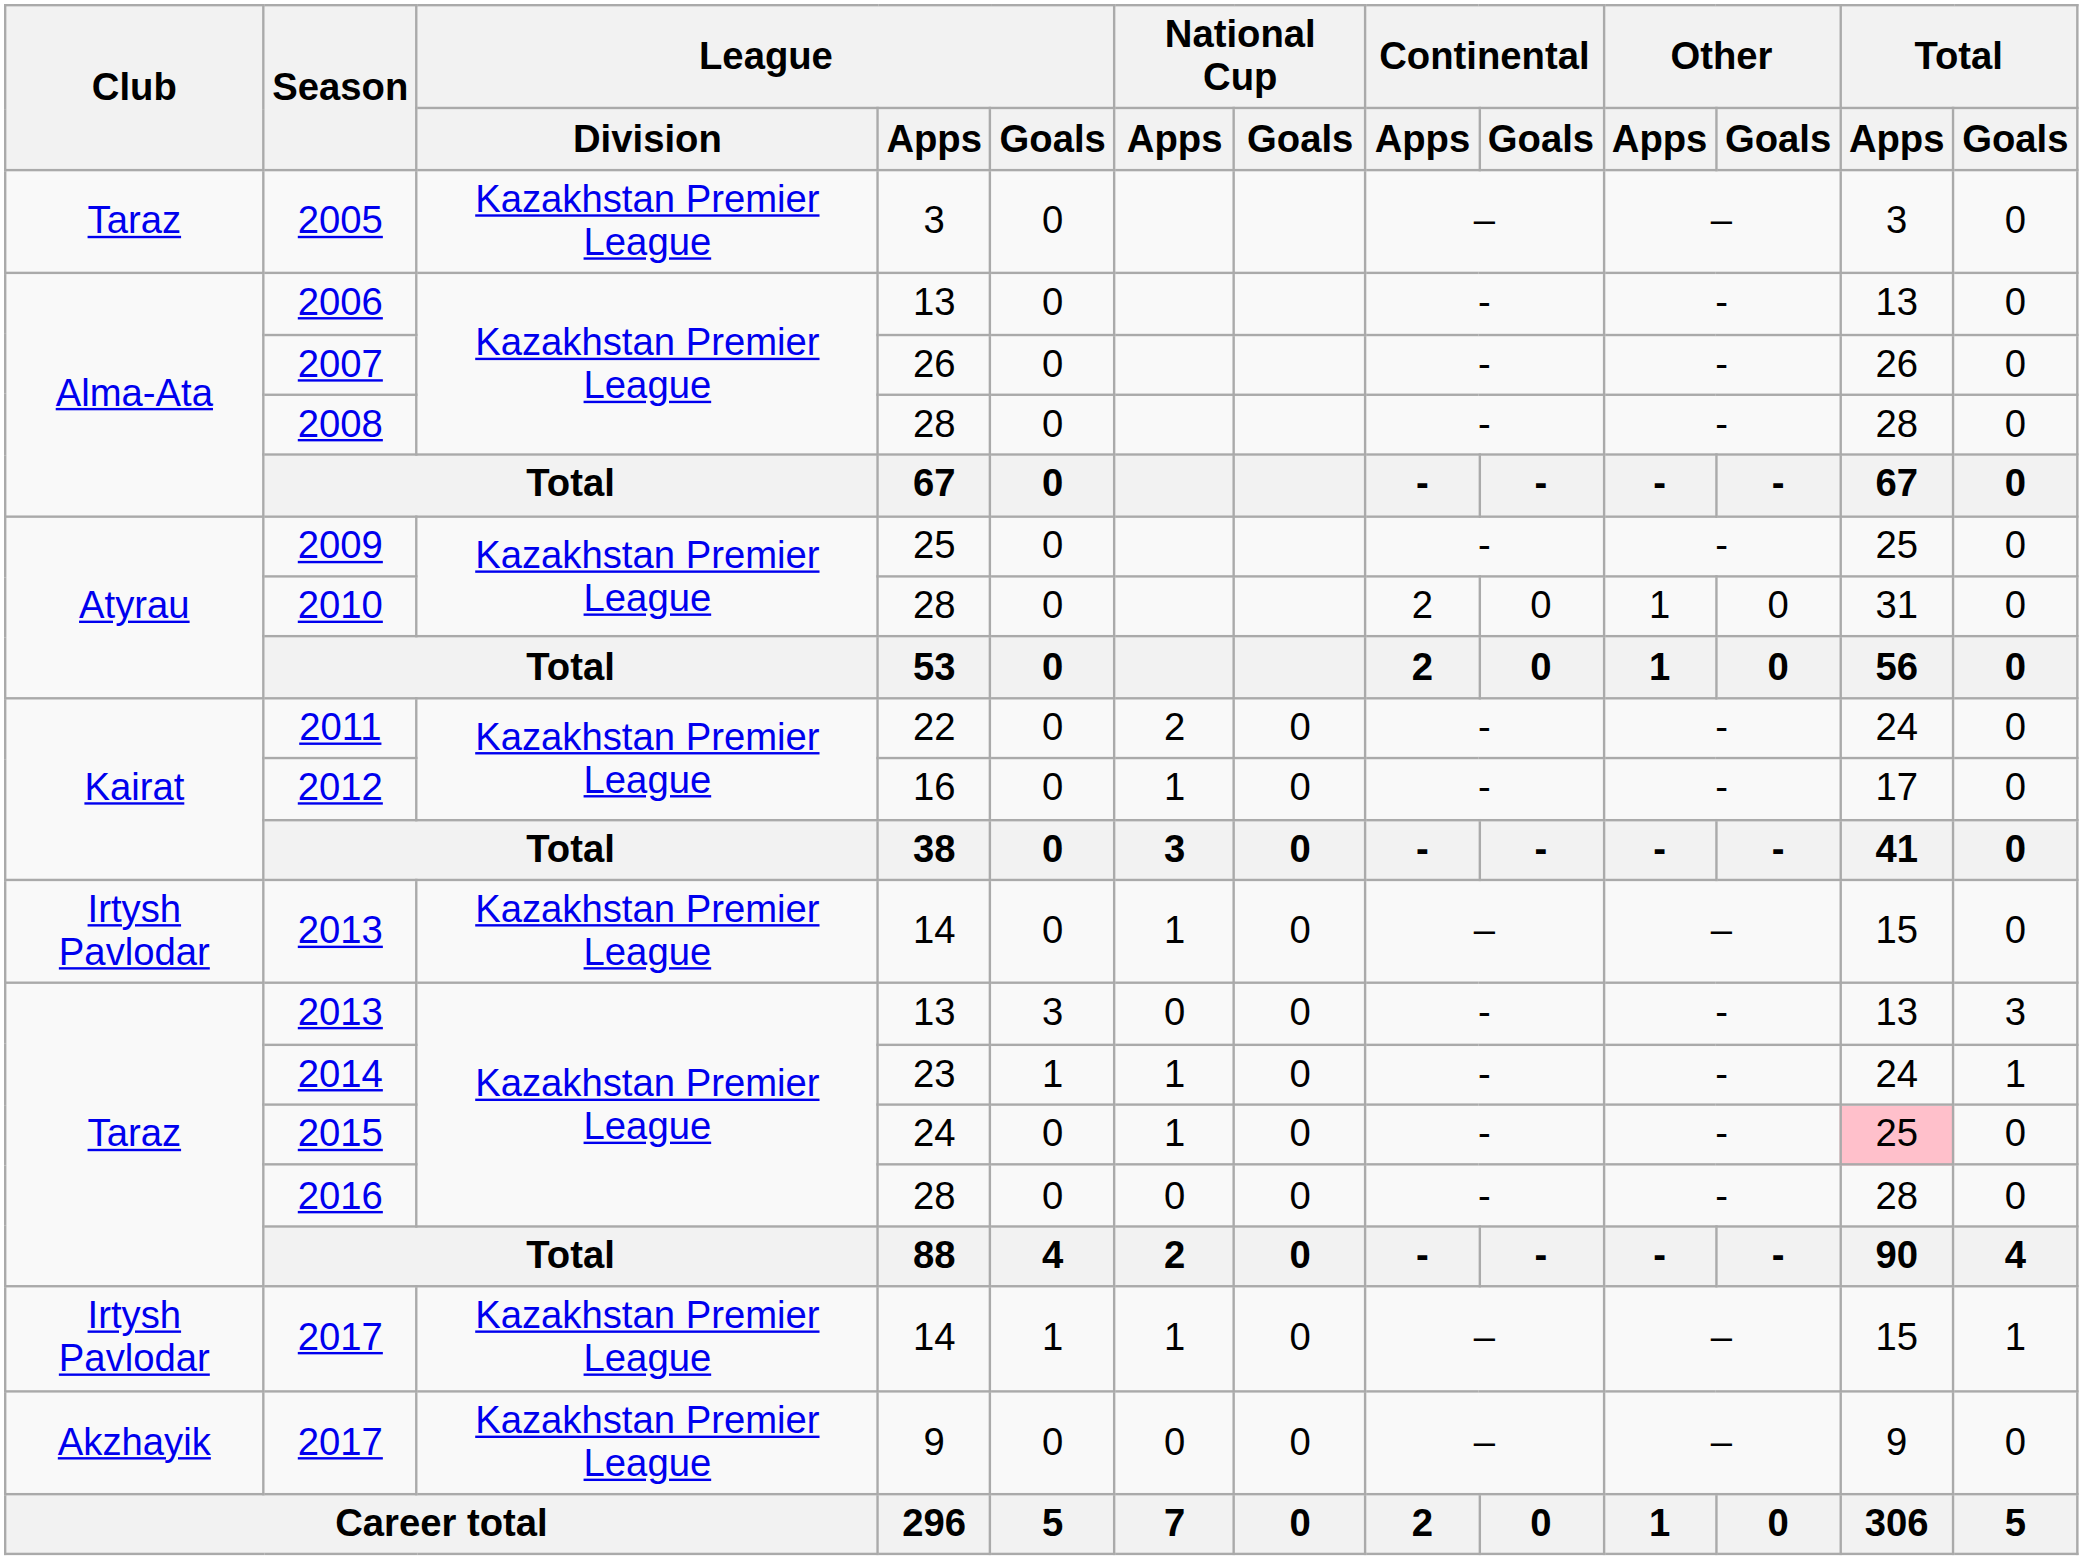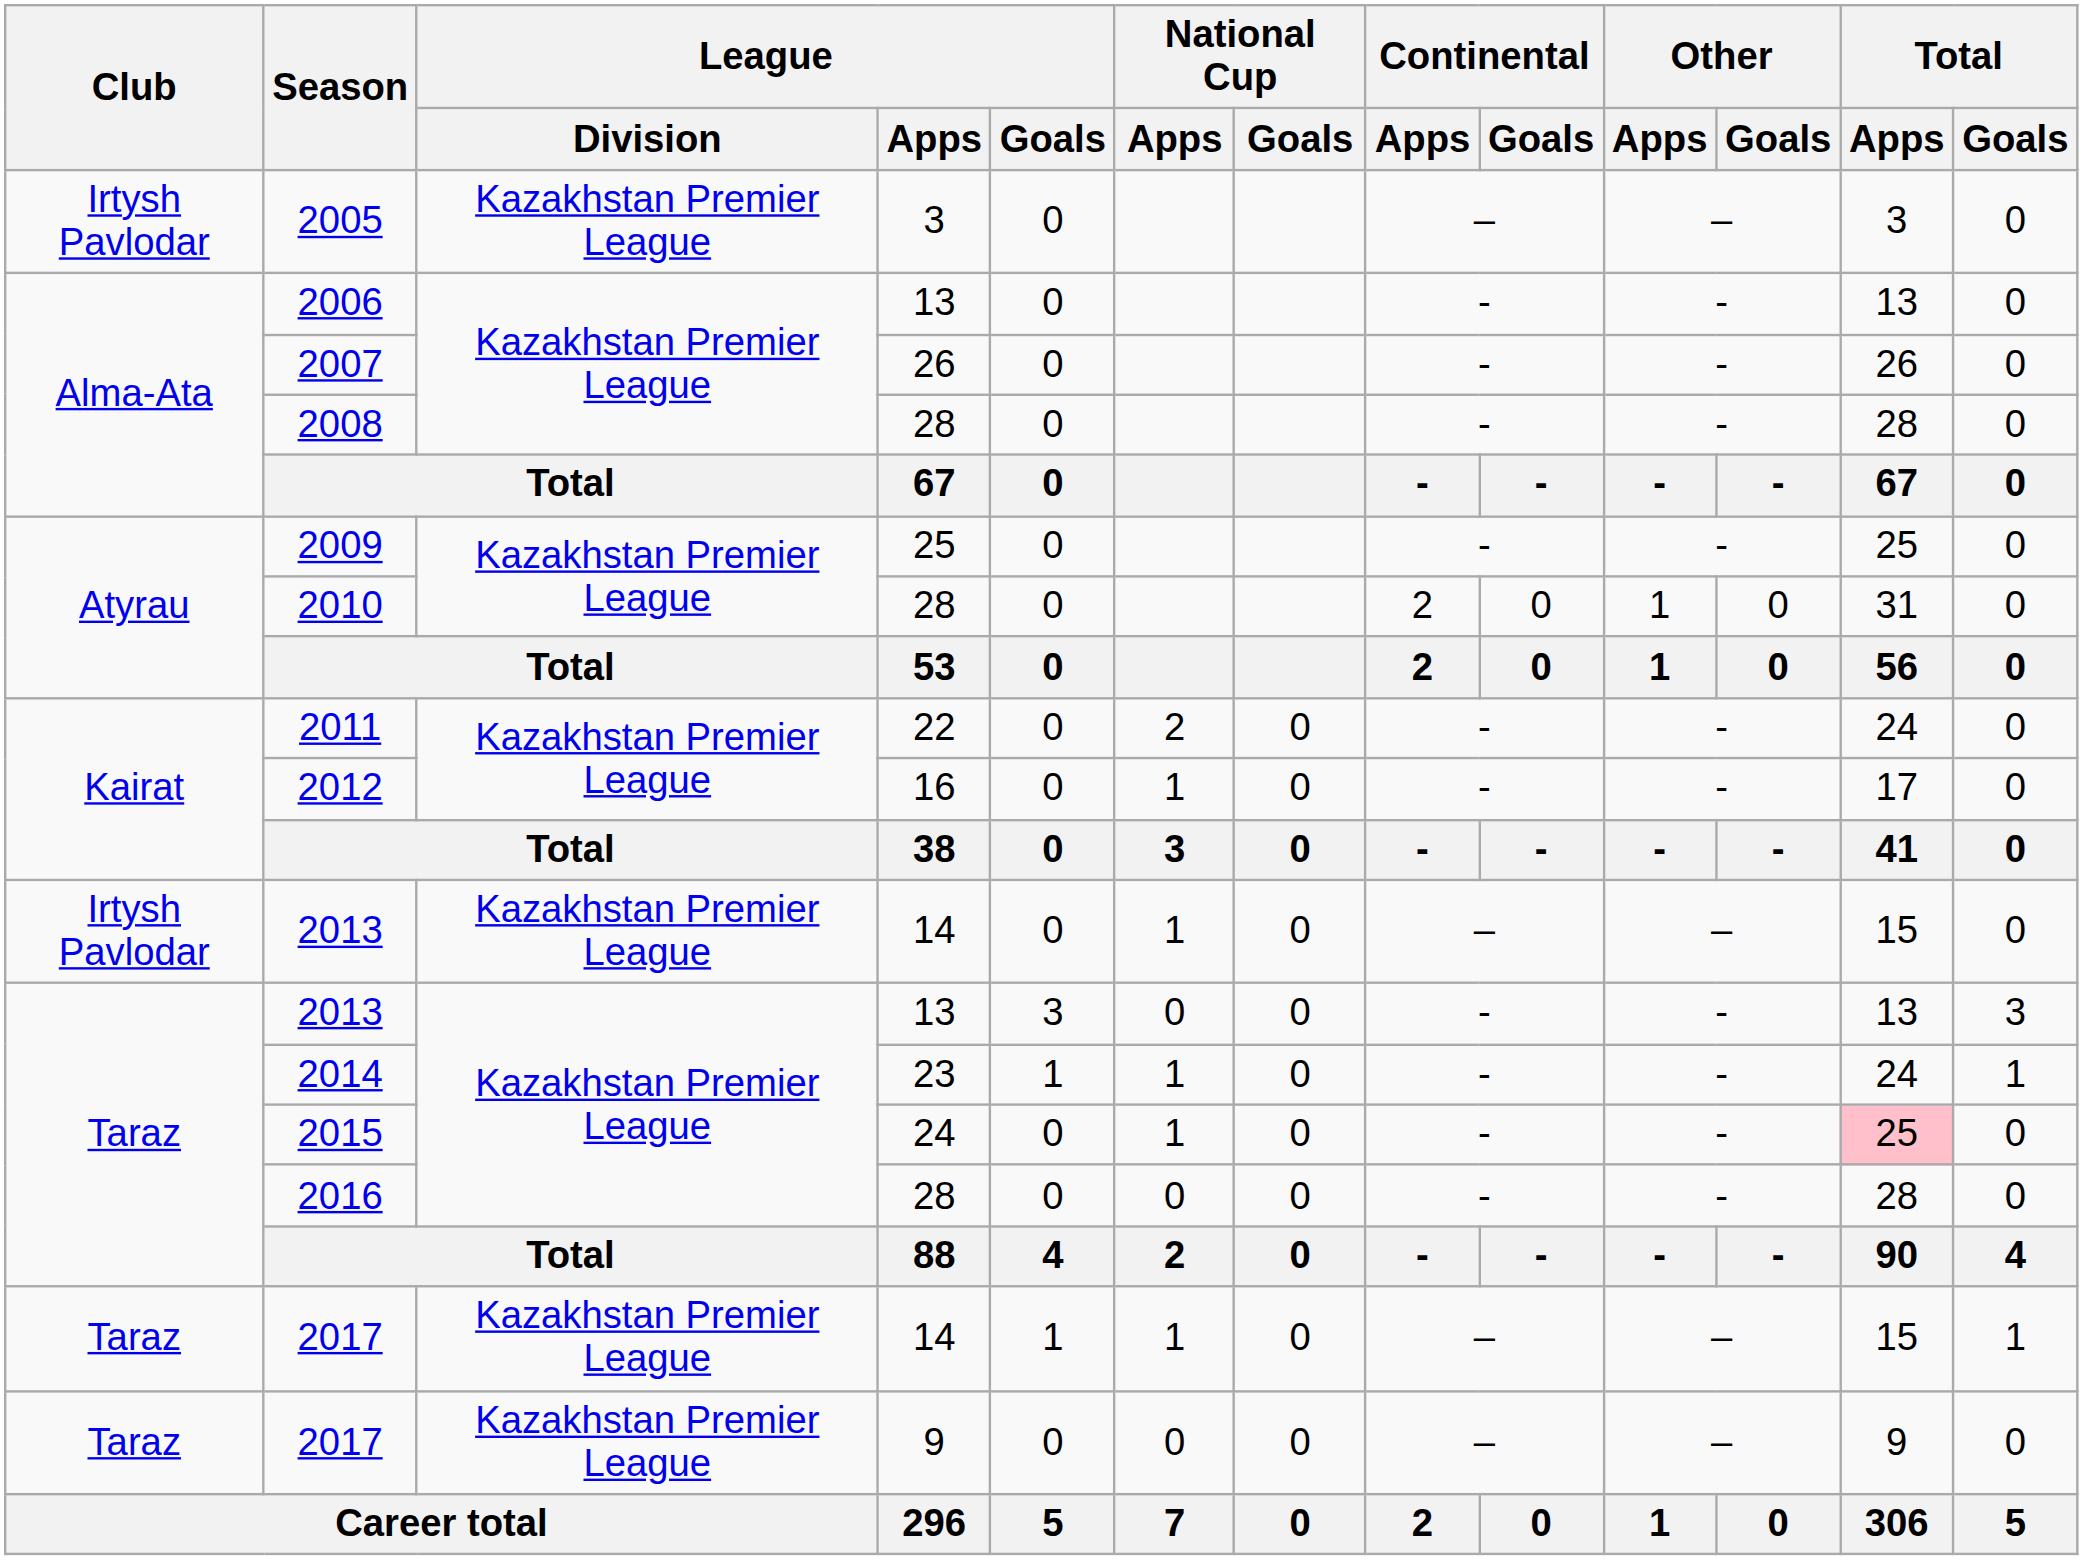2005 | Club: Taraz -> Irtysh Pavlodar
2017 / 14 | Club: Irtysh Pavlodar -> Taraz
2017 / 9 | Club: Akzhayik -> Taraz
